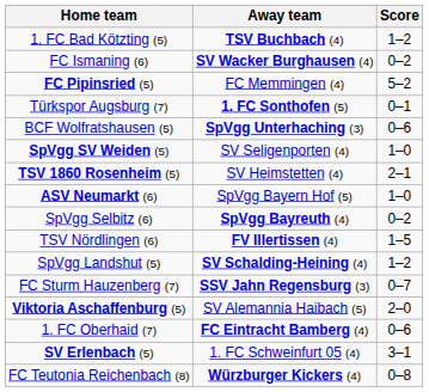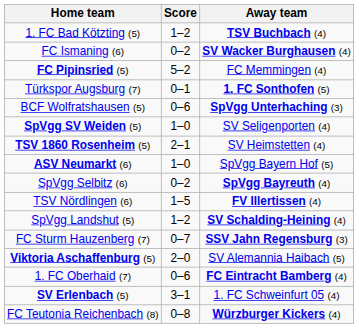columns swapped: Away team <-> Score
